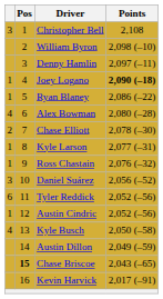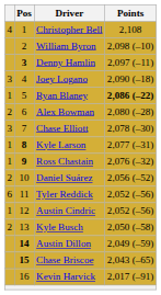Christopher Bell | column 1: 3 -> 4
Denny Hamlin | Pos: normal -> bold
Joey Logano | column 1: 1 -> 3
Joey Logano | Points: bold -> normal
Ryan Blaney | Points: normal -> bold
Alex Bowman | column 1: 4 -> 2
Chase Elliott | column 1: 2 -> 3
Kyle Larson | Pos: normal -> bold
Ross Chastain | Pos: normal -> bold
Daniel Suárez | column 1: 3 -> 2
Kyle Busch | column 1: 4 -> 2
Austin Dillon | Pos: normal -> bold
